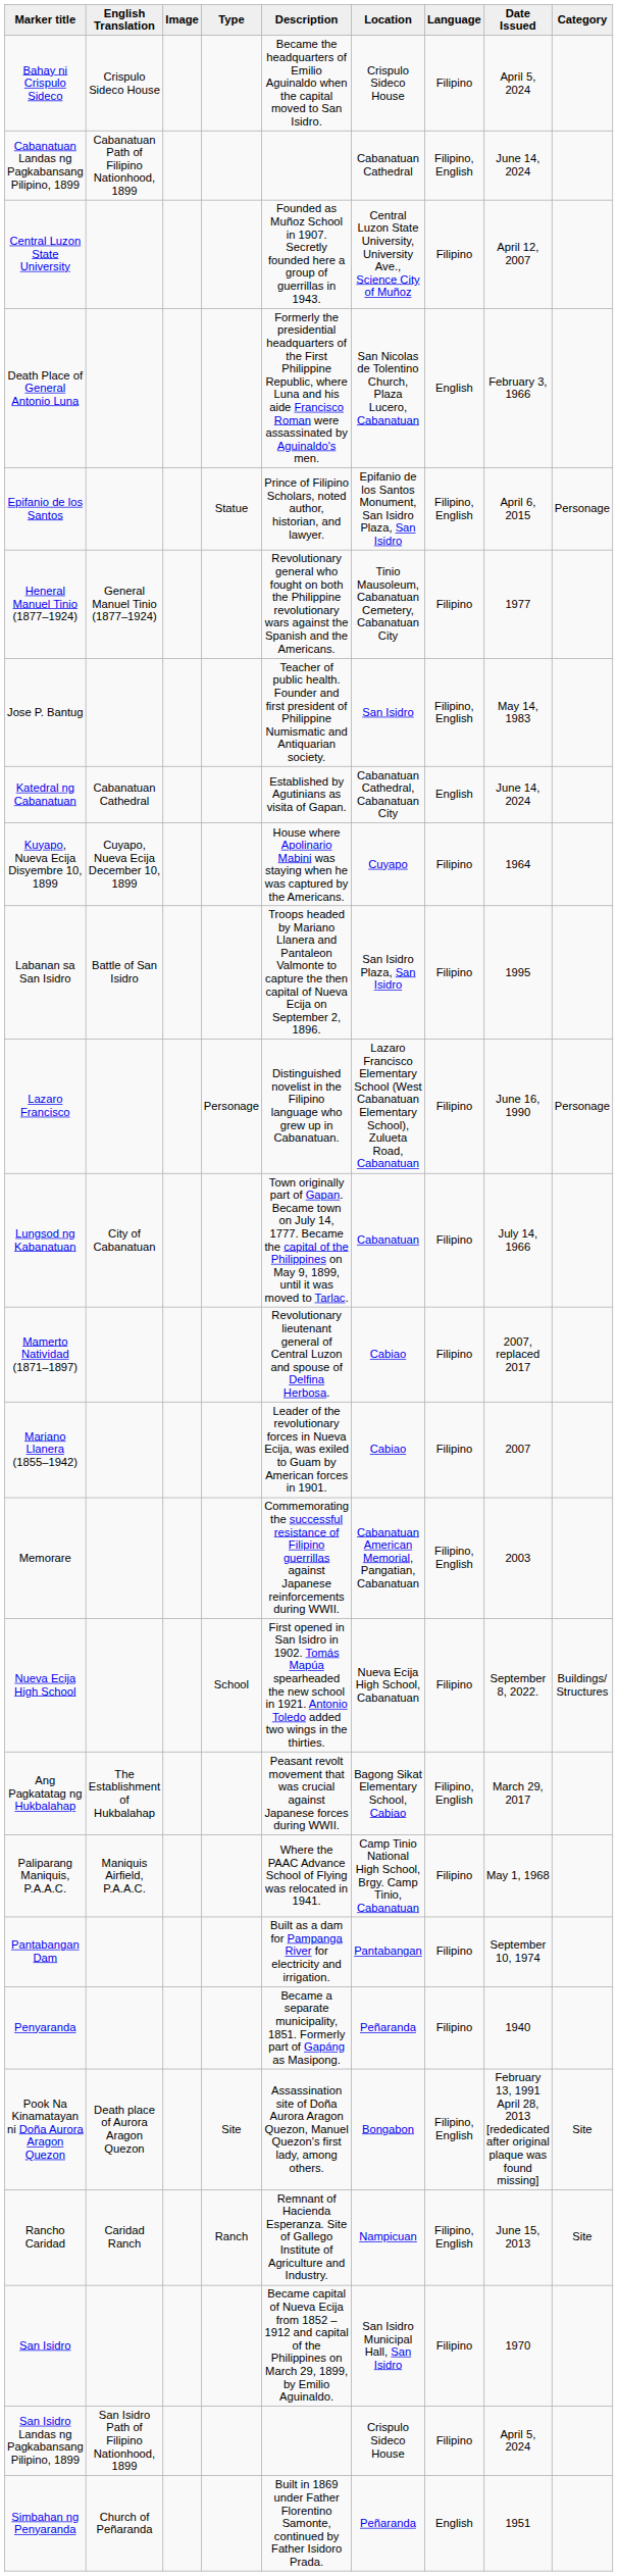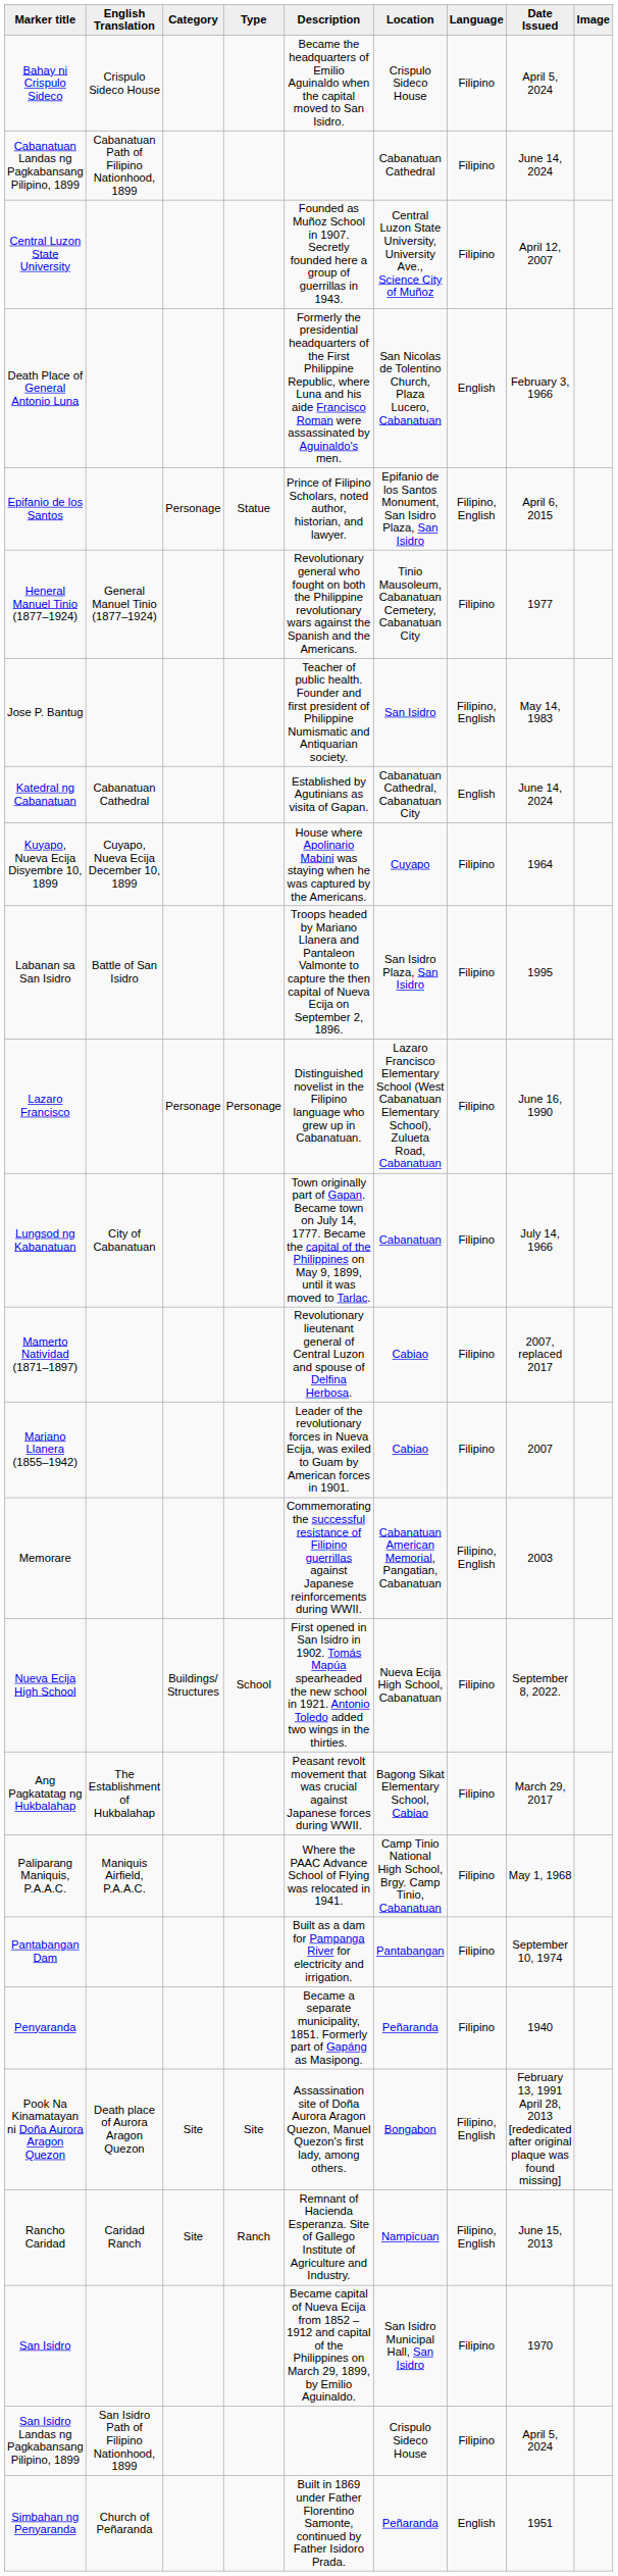columns swapped: Category <-> Image
Cabanatuan Landas ng Pagkabansang Pilipino, 1899 | Language: Filipino, English -> Filipino
Ang Pagkatatag ng Hukbalahap | Language: Filipino, English -> Filipino
